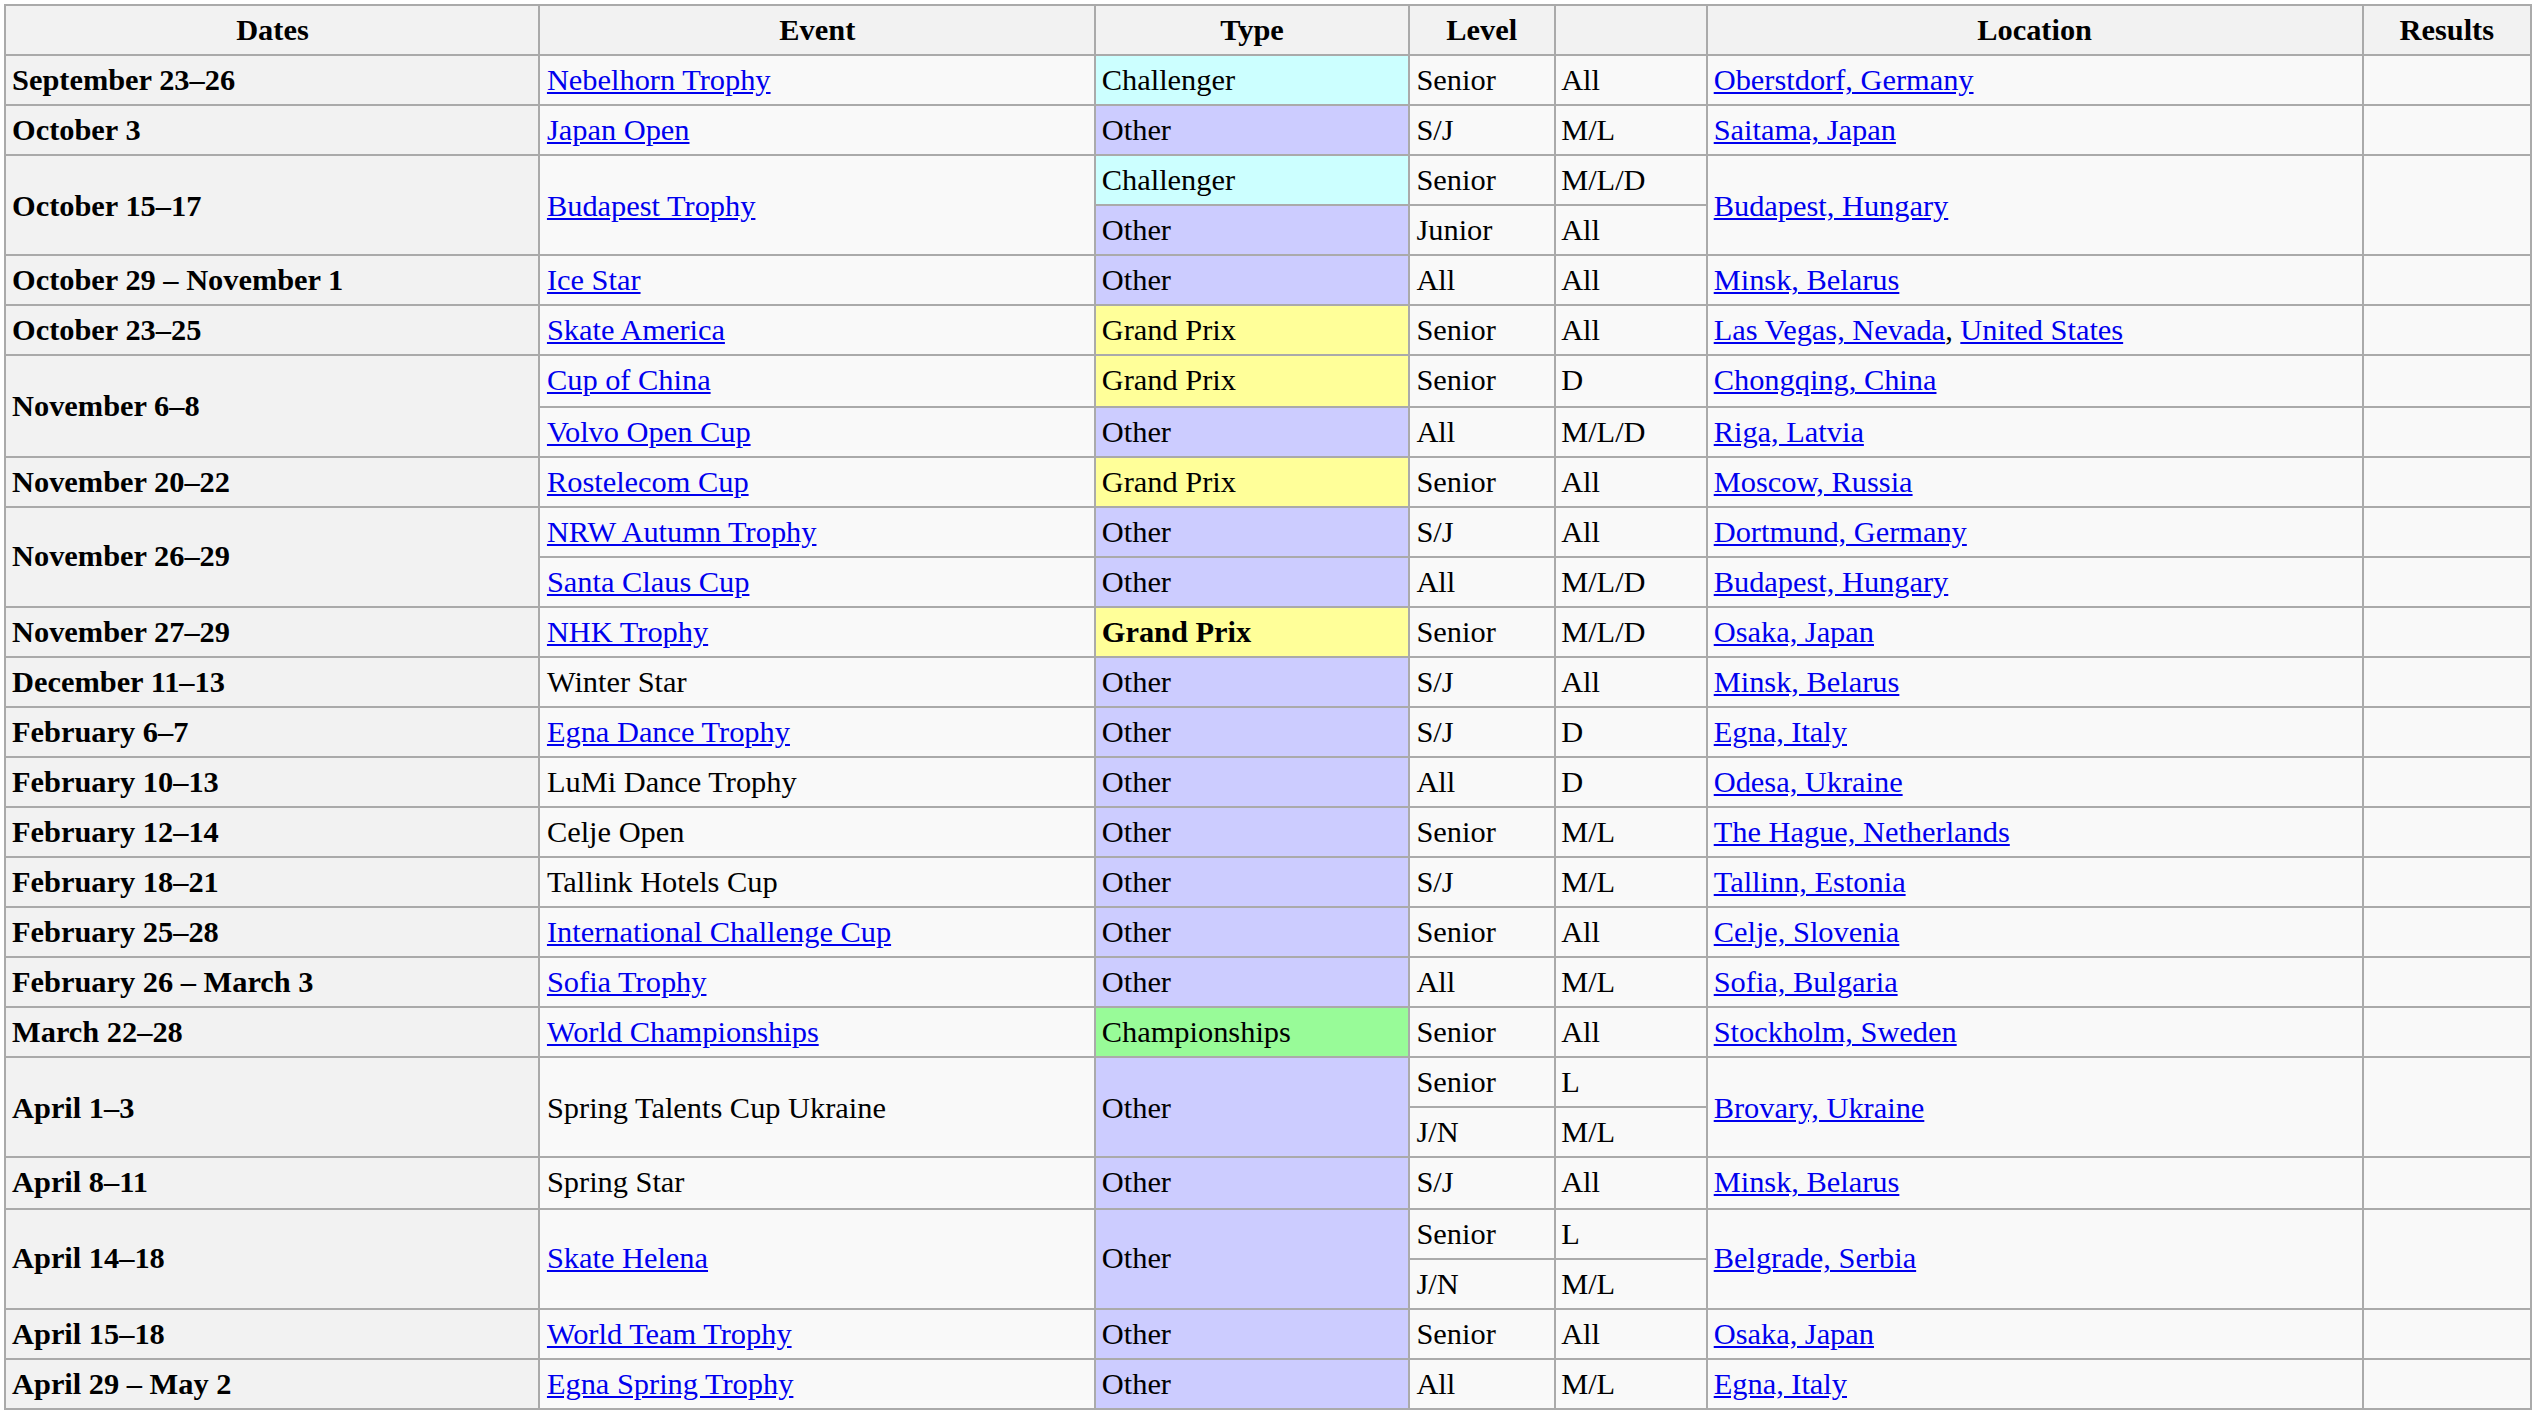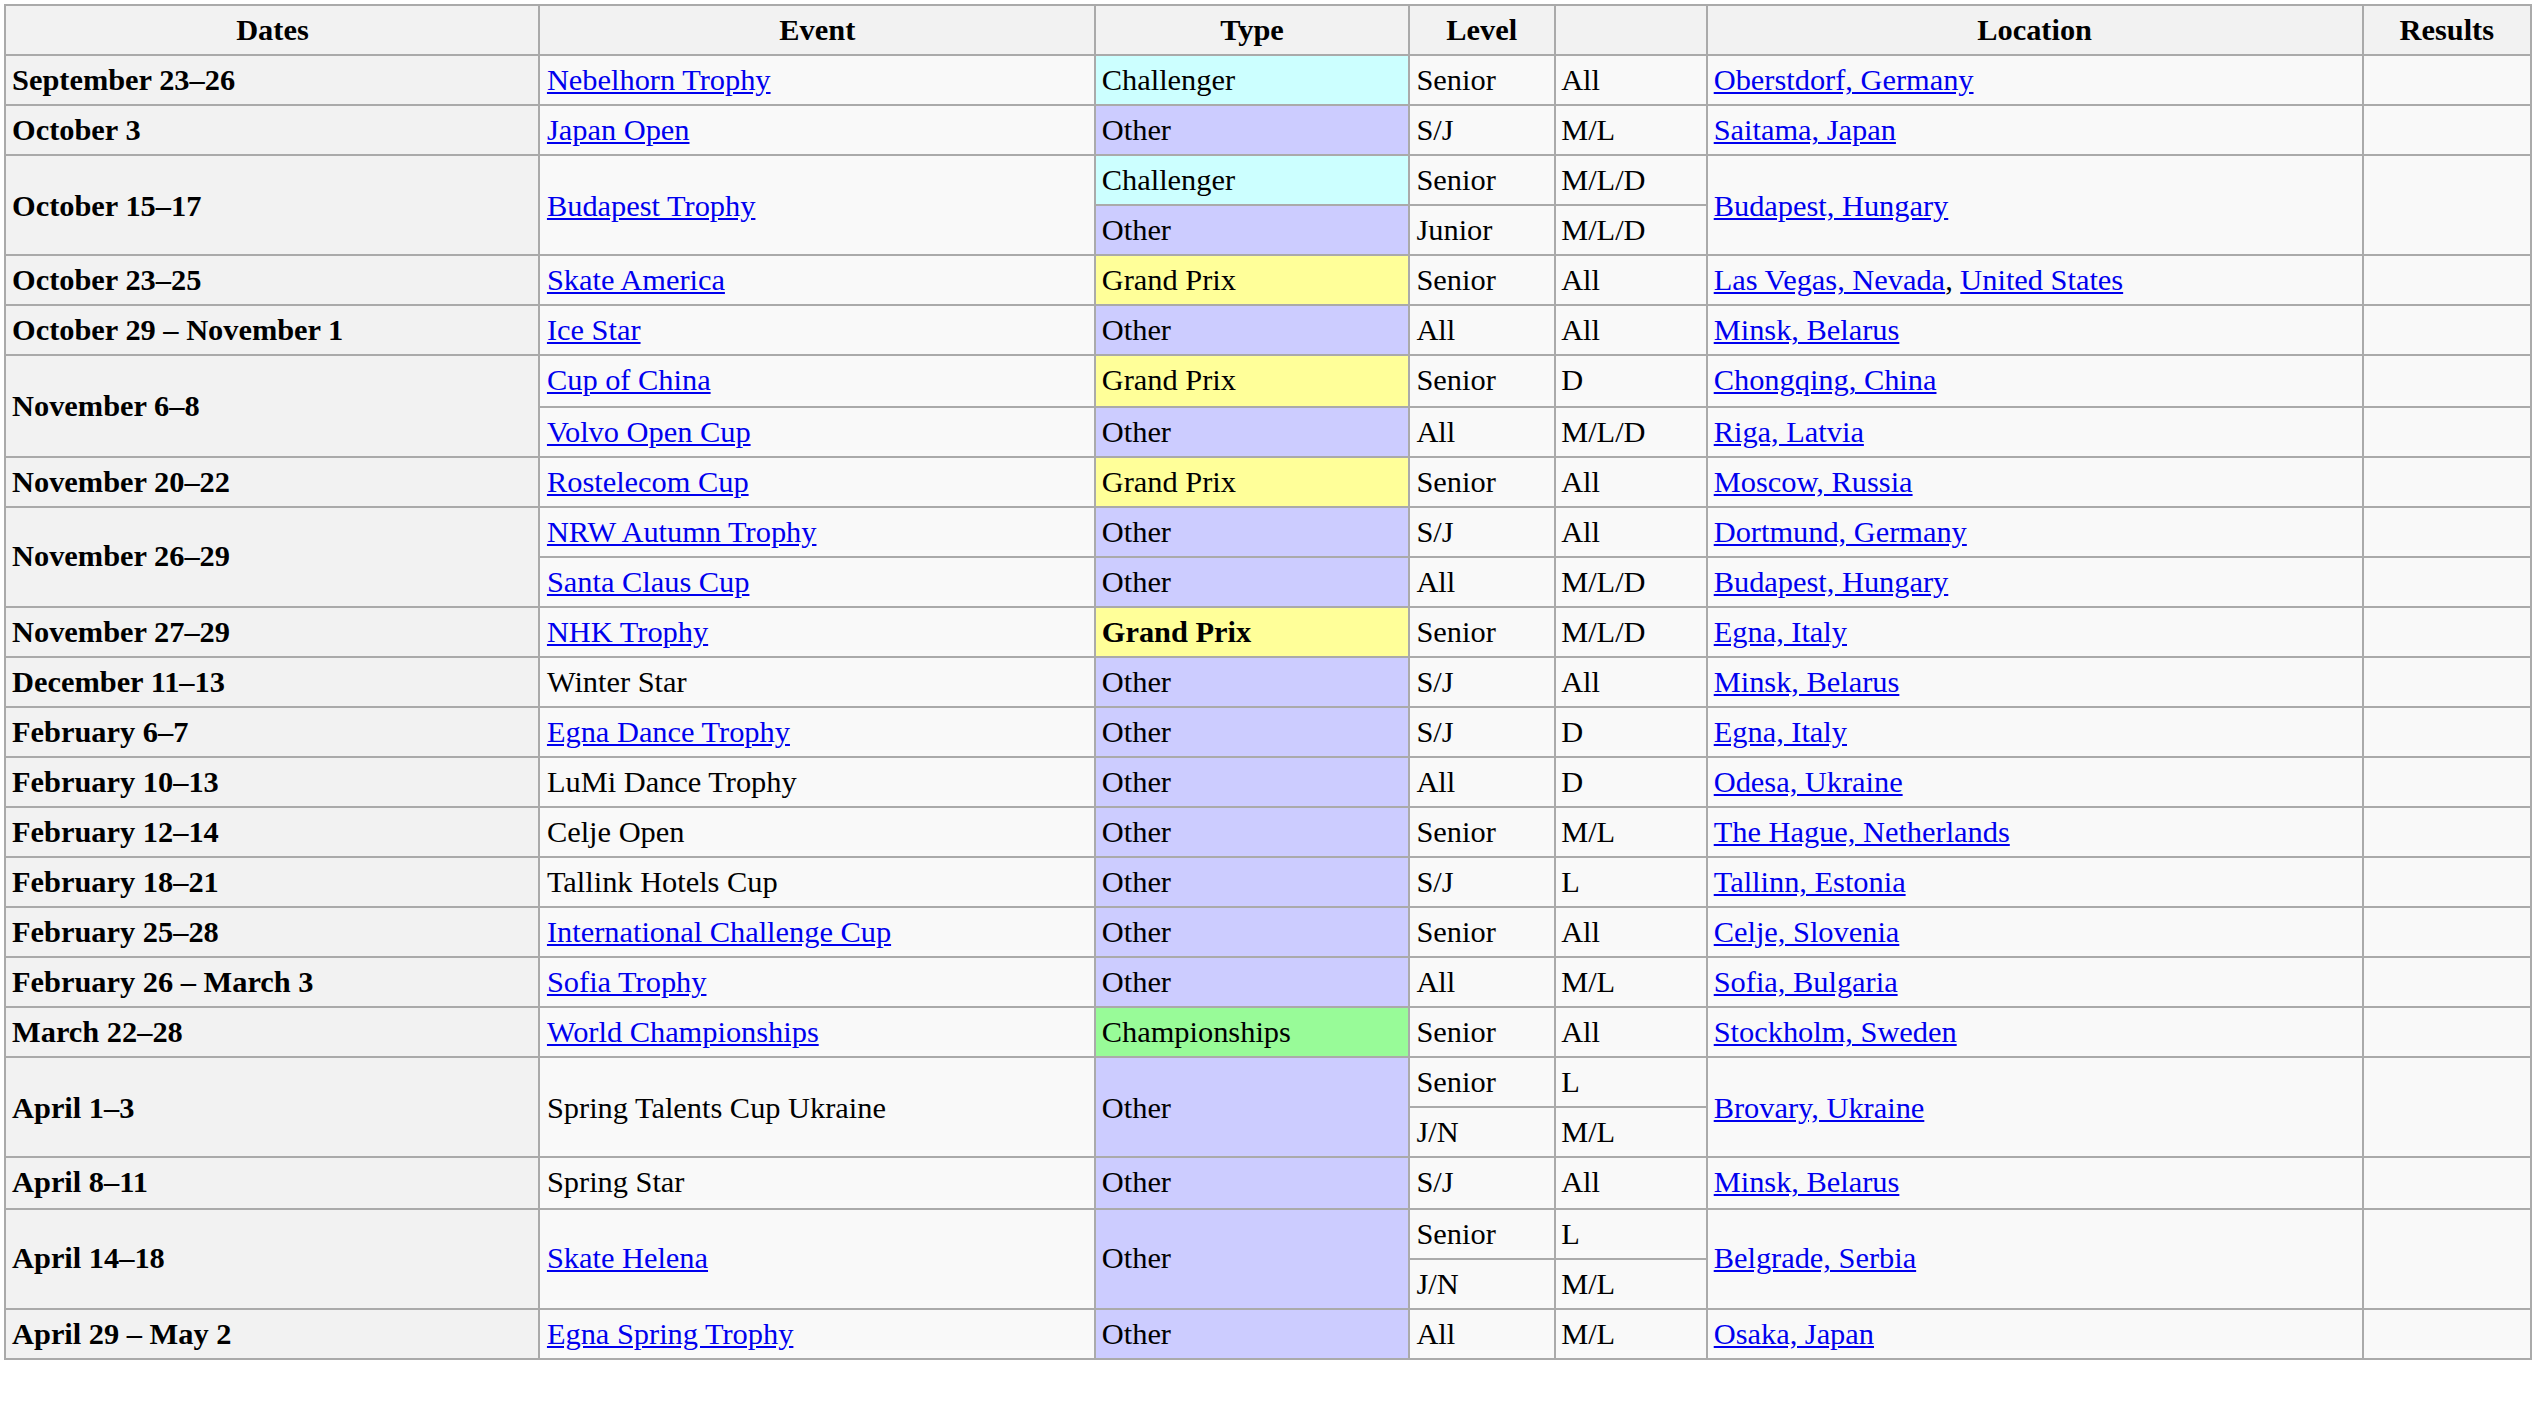Budapest Trophy / Junior | column 5: All -> M/L/D
rows swapped: Skate America <-> Ice Star
NHK Trophy | Location: Osaka, Japan -> Egna, Italy
Tallink Hotels Cup | column 5: M/L -> L
- row: April 15–18 | World Team Trophy | Other | Senior | All | Osaka, Japan
Egna Spring Trophy | Location: Egna, Italy -> Osaka, Japan
